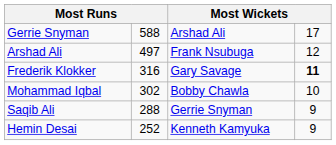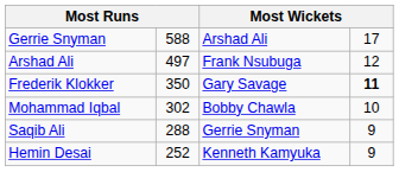Frederik Klokker | column 2: 316 -> 350
